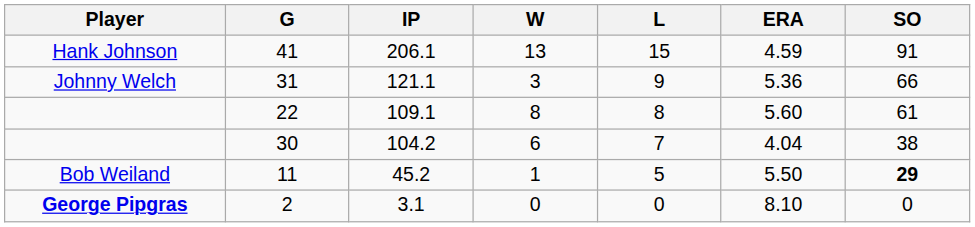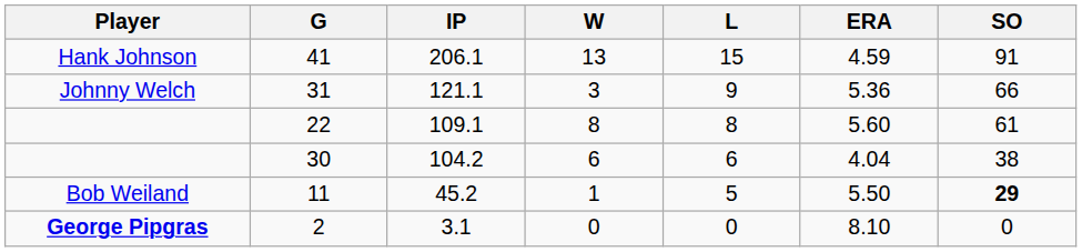30 | L: 7 -> 6
